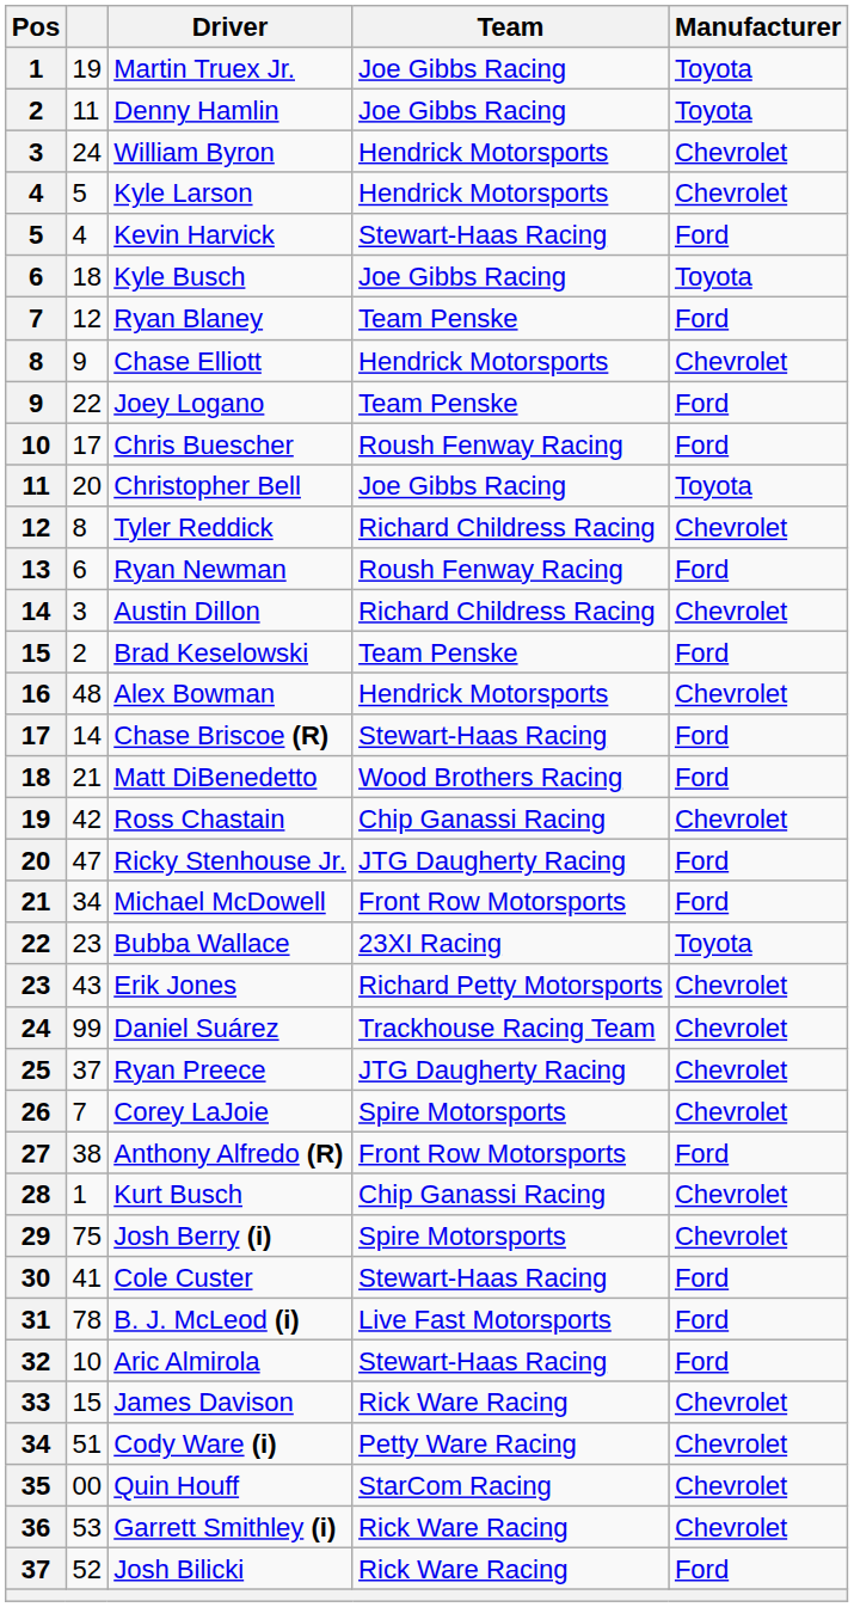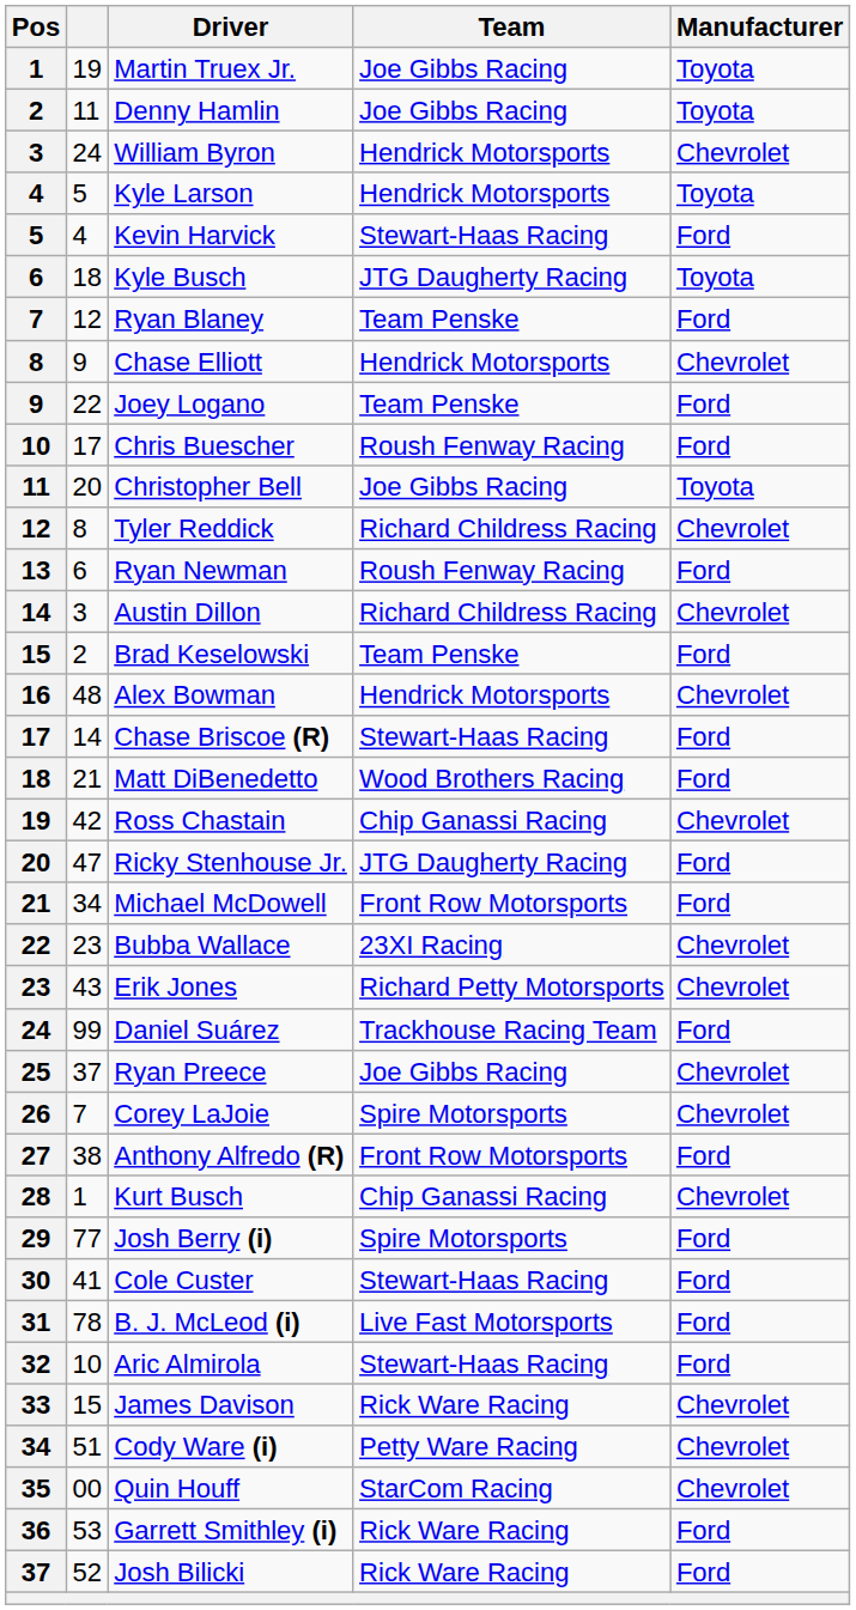Kyle Larson | Manufacturer: Chevrolet -> Toyota
Kyle Busch | Team: Joe Gibbs Racing -> JTG Daugherty Racing
Bubba Wallace | Manufacturer: Toyota -> Chevrolet
Daniel Suárez | Manufacturer: Chevrolet -> Ford
Ryan Preece | Team: JTG Daugherty Racing -> Joe Gibbs Racing
Josh Berry (i) | column 2: 75 -> 77
Josh Berry (i) | Manufacturer: Chevrolet -> Ford
Garrett Smithley (i) | Manufacturer: Chevrolet -> Ford
